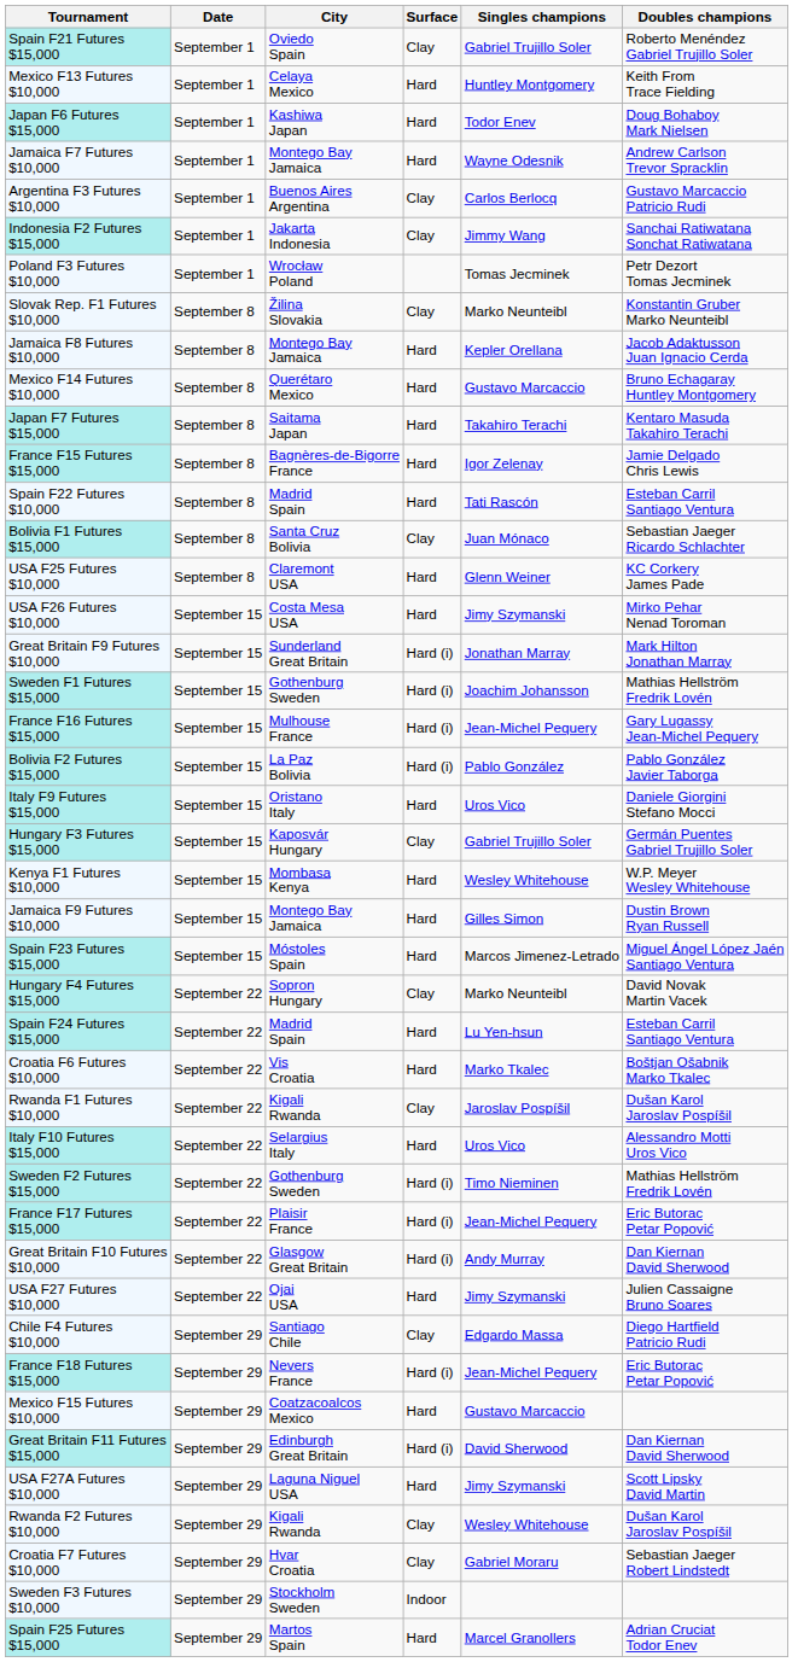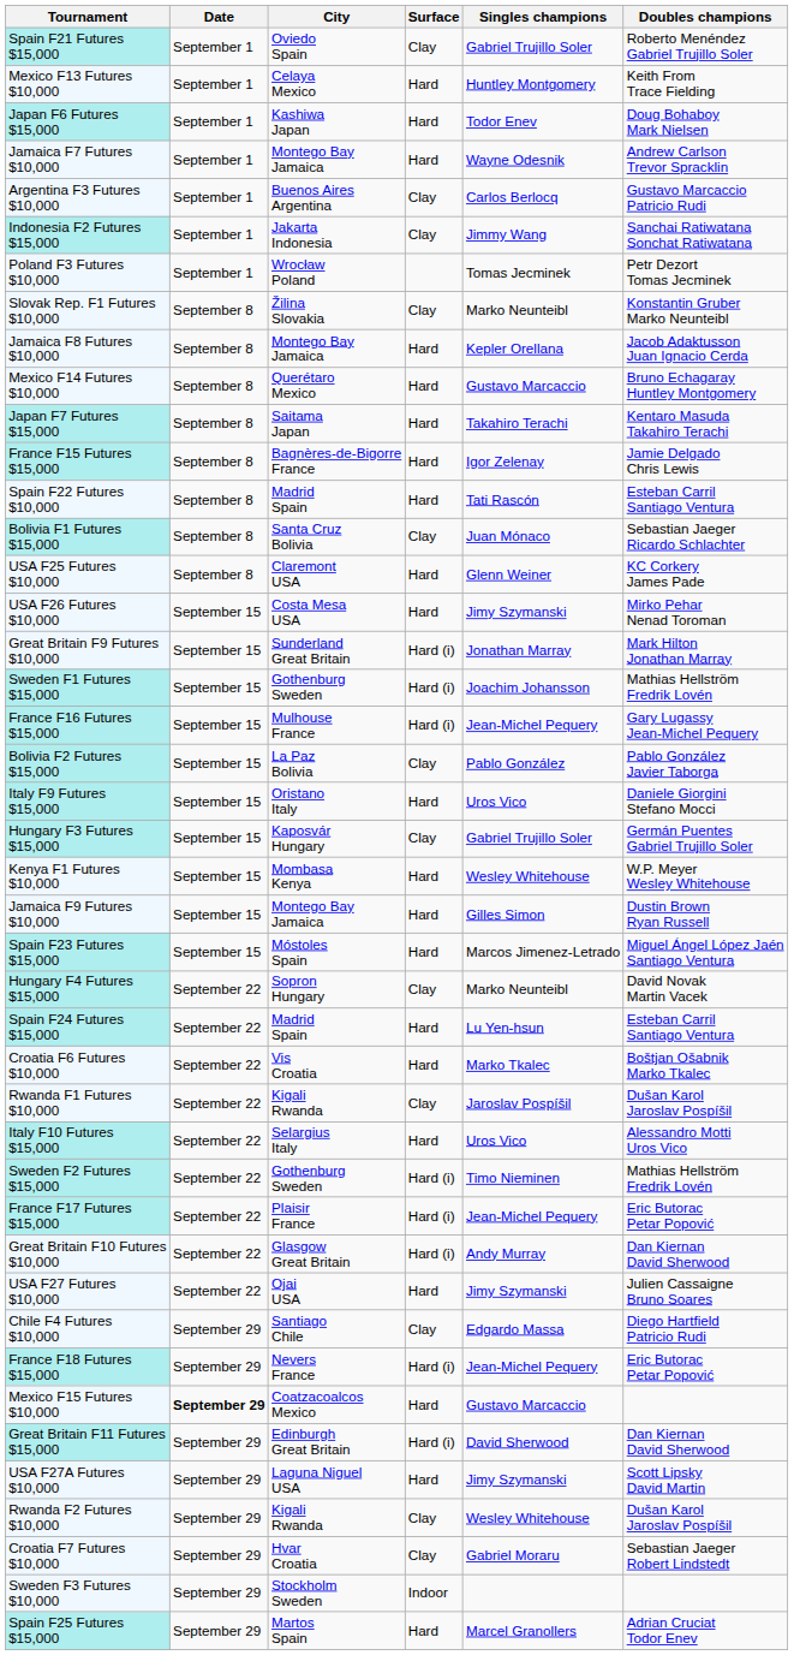Bolivia F2 Futures $15,000 | Surface: Hard (i) -> Clay
Mexico F15 Futures $10,000 | Date: normal -> bold
